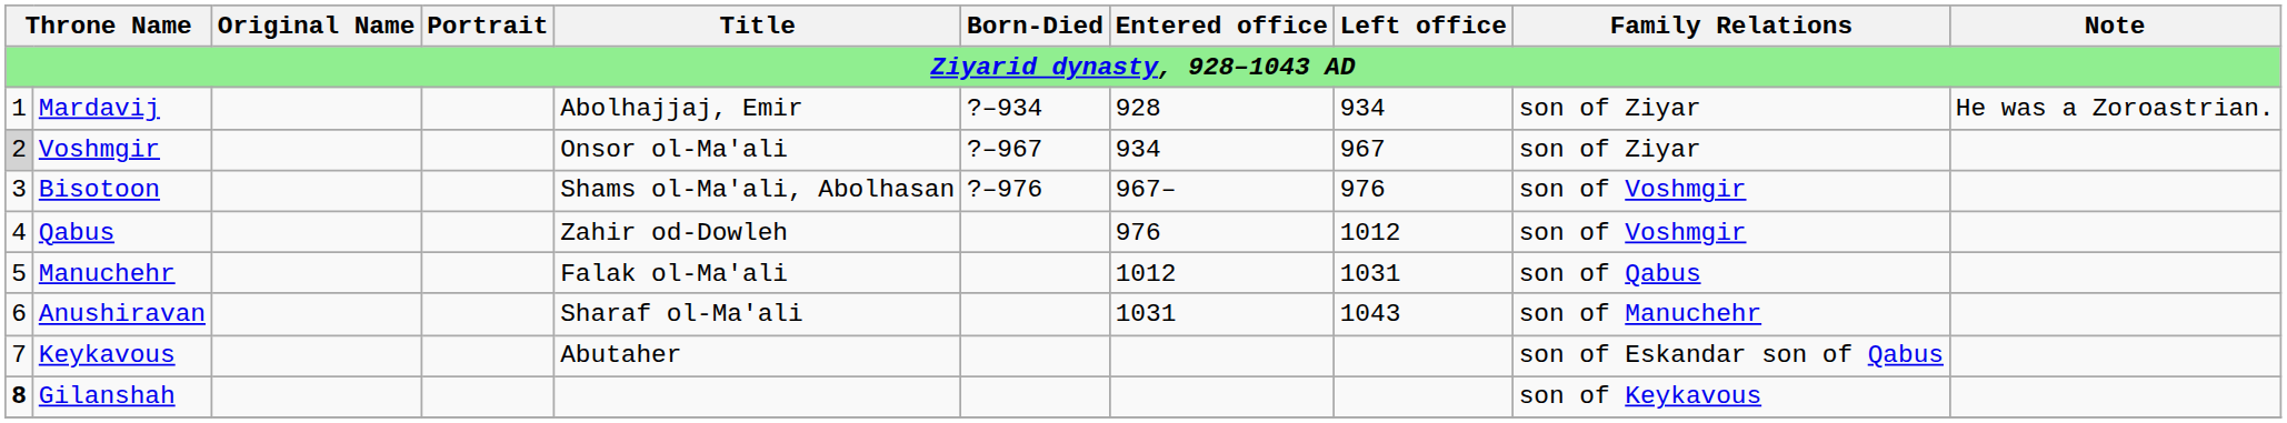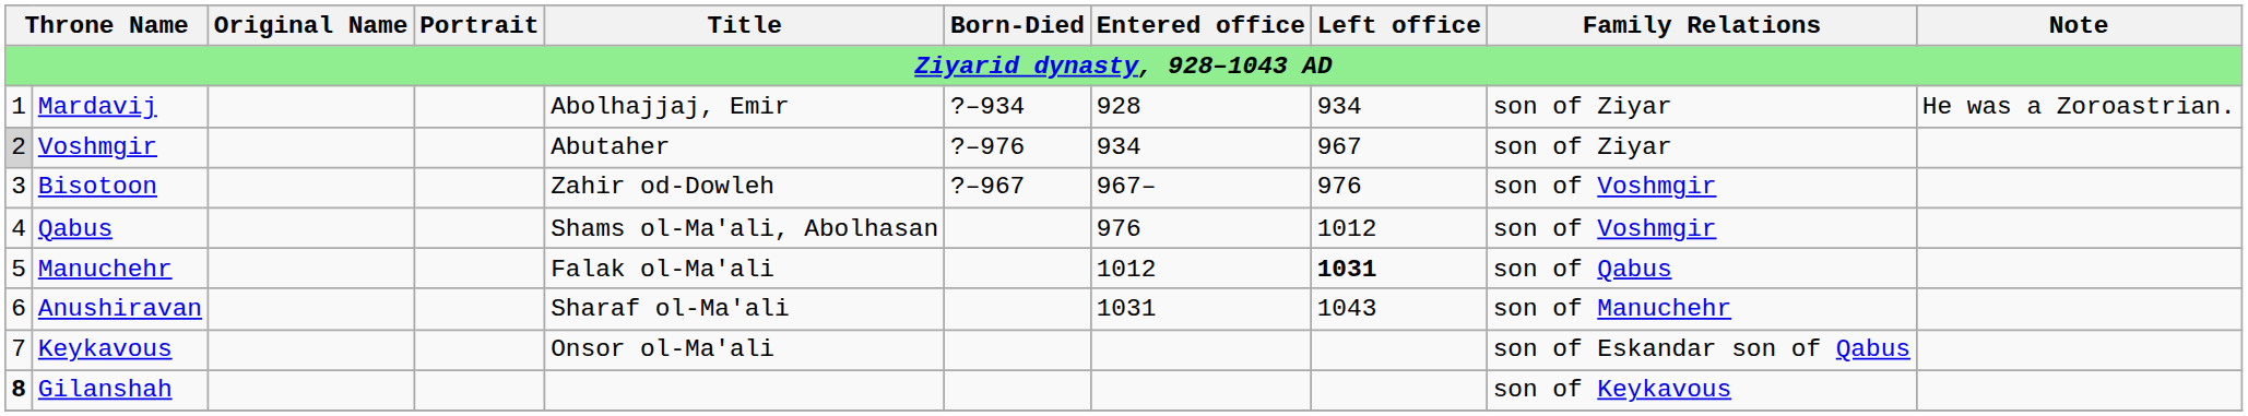Voshmgir | Title: Onsor ol-Ma'ali -> Abutaher
Voshmgir | Born-Died: ?–967 -> ?–976
Bisotoon | Title: Shams ol-Ma'ali, Abolhasan -> Zahir od-Dowleh
Bisotoon | Born-Died: ?–976 -> ?–967
Qabus | Title: Zahir od-Dowleh -> Shams ol-Ma'ali, Abolhasan
Manuchehr | Left office: normal -> bold
Keykavous | Title: Abutaher -> Onsor ol-Ma'ali
